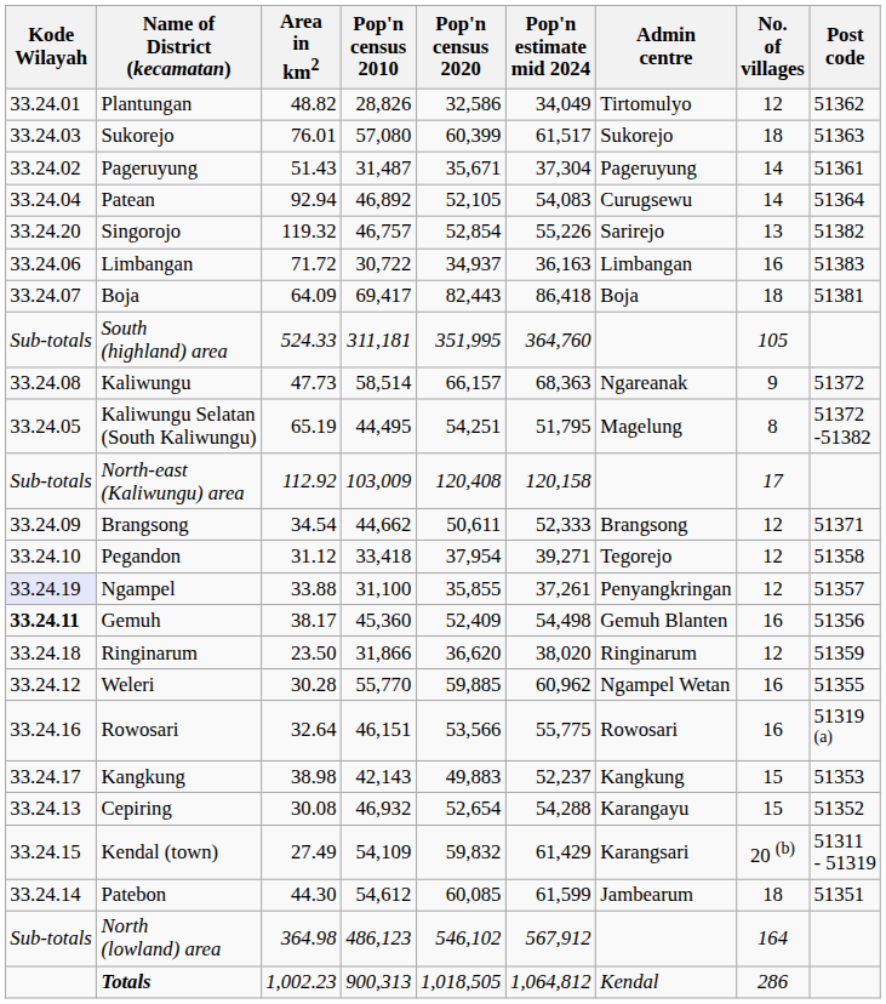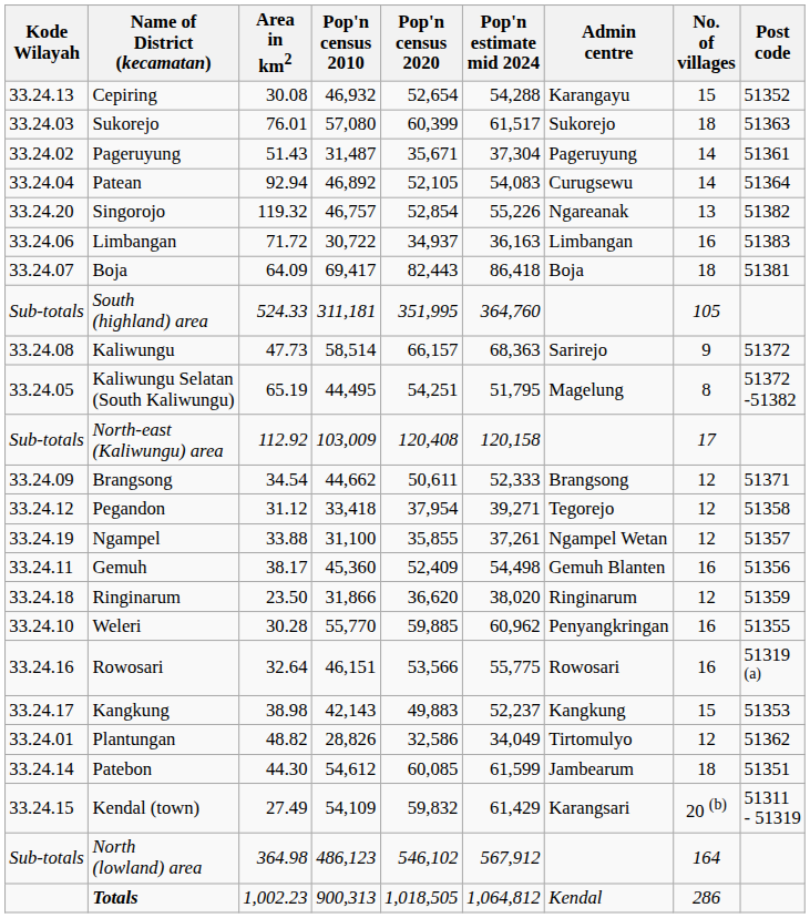rows swapped: Plantungan <-> Cepiring
Singorojo | Admin centre: Sarirejo -> Ngareanak
Kaliwungu | Admin centre: Ngareanak -> Sarirejo
Pegandon | Kode Wilayah: 33.24.10 -> 33.24.12
Ngampel | Kode Wilayah: lavender background -> no background
Ngampel | Admin centre: Penyangkringan -> Ngampel Wetan
Gemuh | Kode Wilayah: bold -> normal
Weleri | Kode Wilayah: 33.24.12 -> 33.24.10
Weleri | Admin centre: Ngampel Wetan -> Penyangkringan
rows swapped: Patebon <-> Kendal (town)
